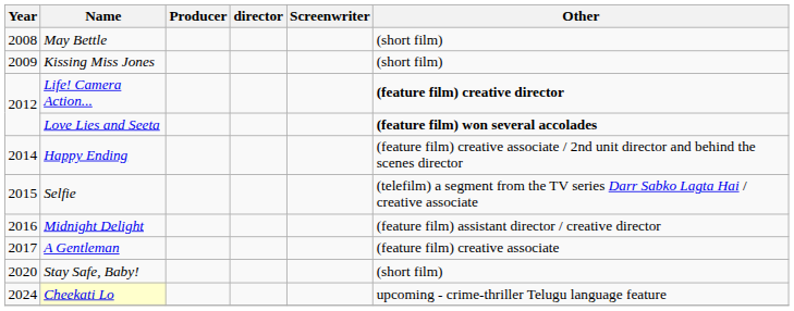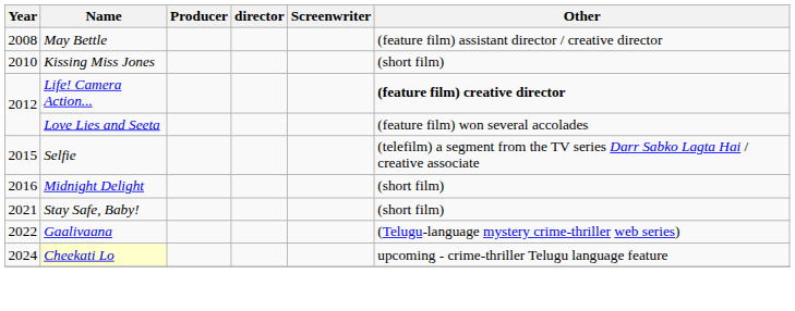May Bettle | Other: (short film) -> (feature film) assistant director / creative director
Kissing Miss Jones | Year: 2009 -> 2010
Love Lies and Seeta | Other: bold -> normal
- row: 2014 | Happy Ending | (feature film) creative associate / 2nd unit director and behind the scenes director
Midnight Delight | Other: (feature film) assistant director / creative director -> (short film)
- row: 2017 | A Gentleman | (feature film) creative associate
Stay Safe, Baby! | Year: 2020 -> 2021
+ row: 2022 | Gaalivaana | (Telugu-language mystery crime-thriller web series)
